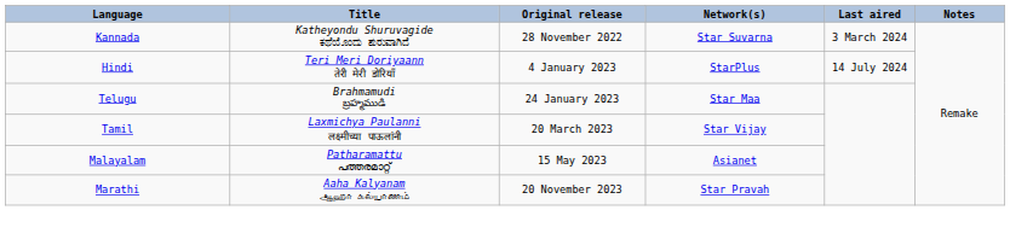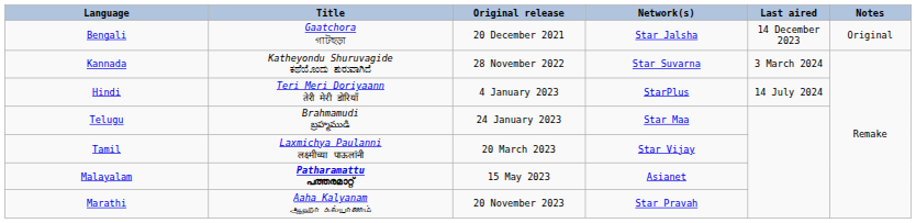+ row: Bengali | Gaatchora গাটছড়া | 20 December 2021 | Star Jalsha | 14 December 2023 | Original
Malayalam | Title: normal -> bold
